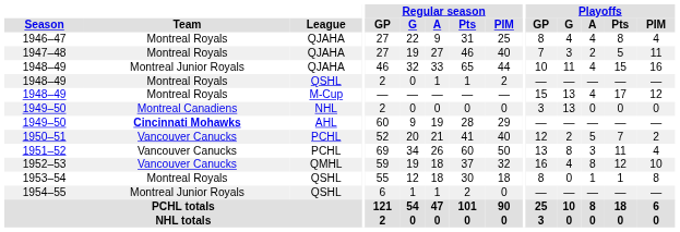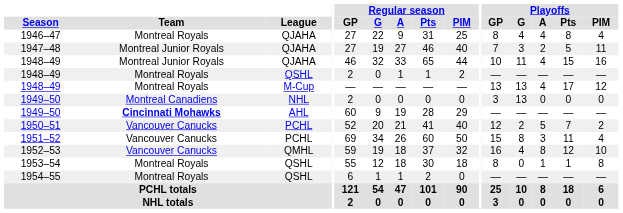1947–48 | Team: Montreal Royals -> Montreal Junior Royals
1948–49 / M-Cup | Playoffs / GP: 15 -> 13
1951–52 | Playoffs / GP: 13 -> 15
1954–55 | Team: Montreal Junior Royals -> Montreal Royals
